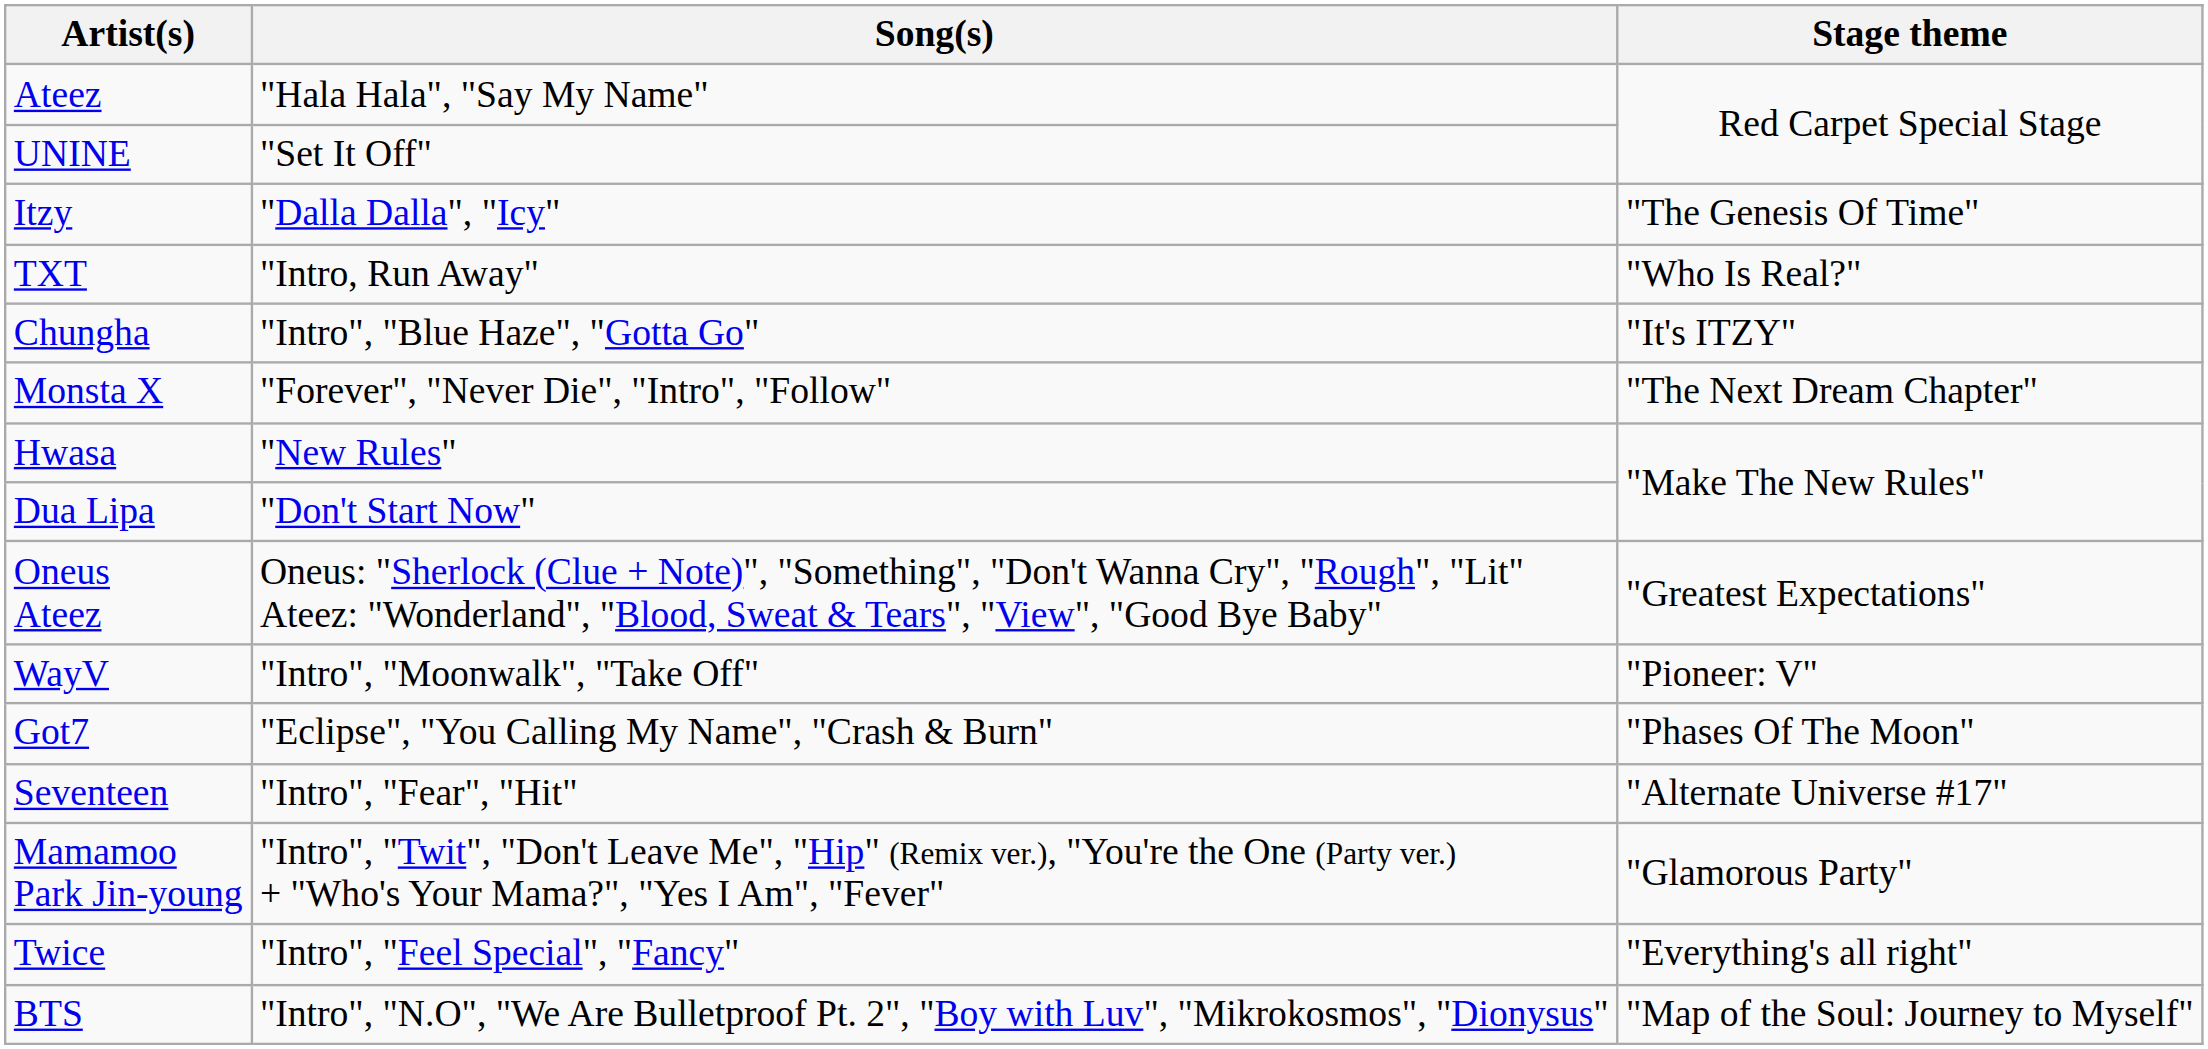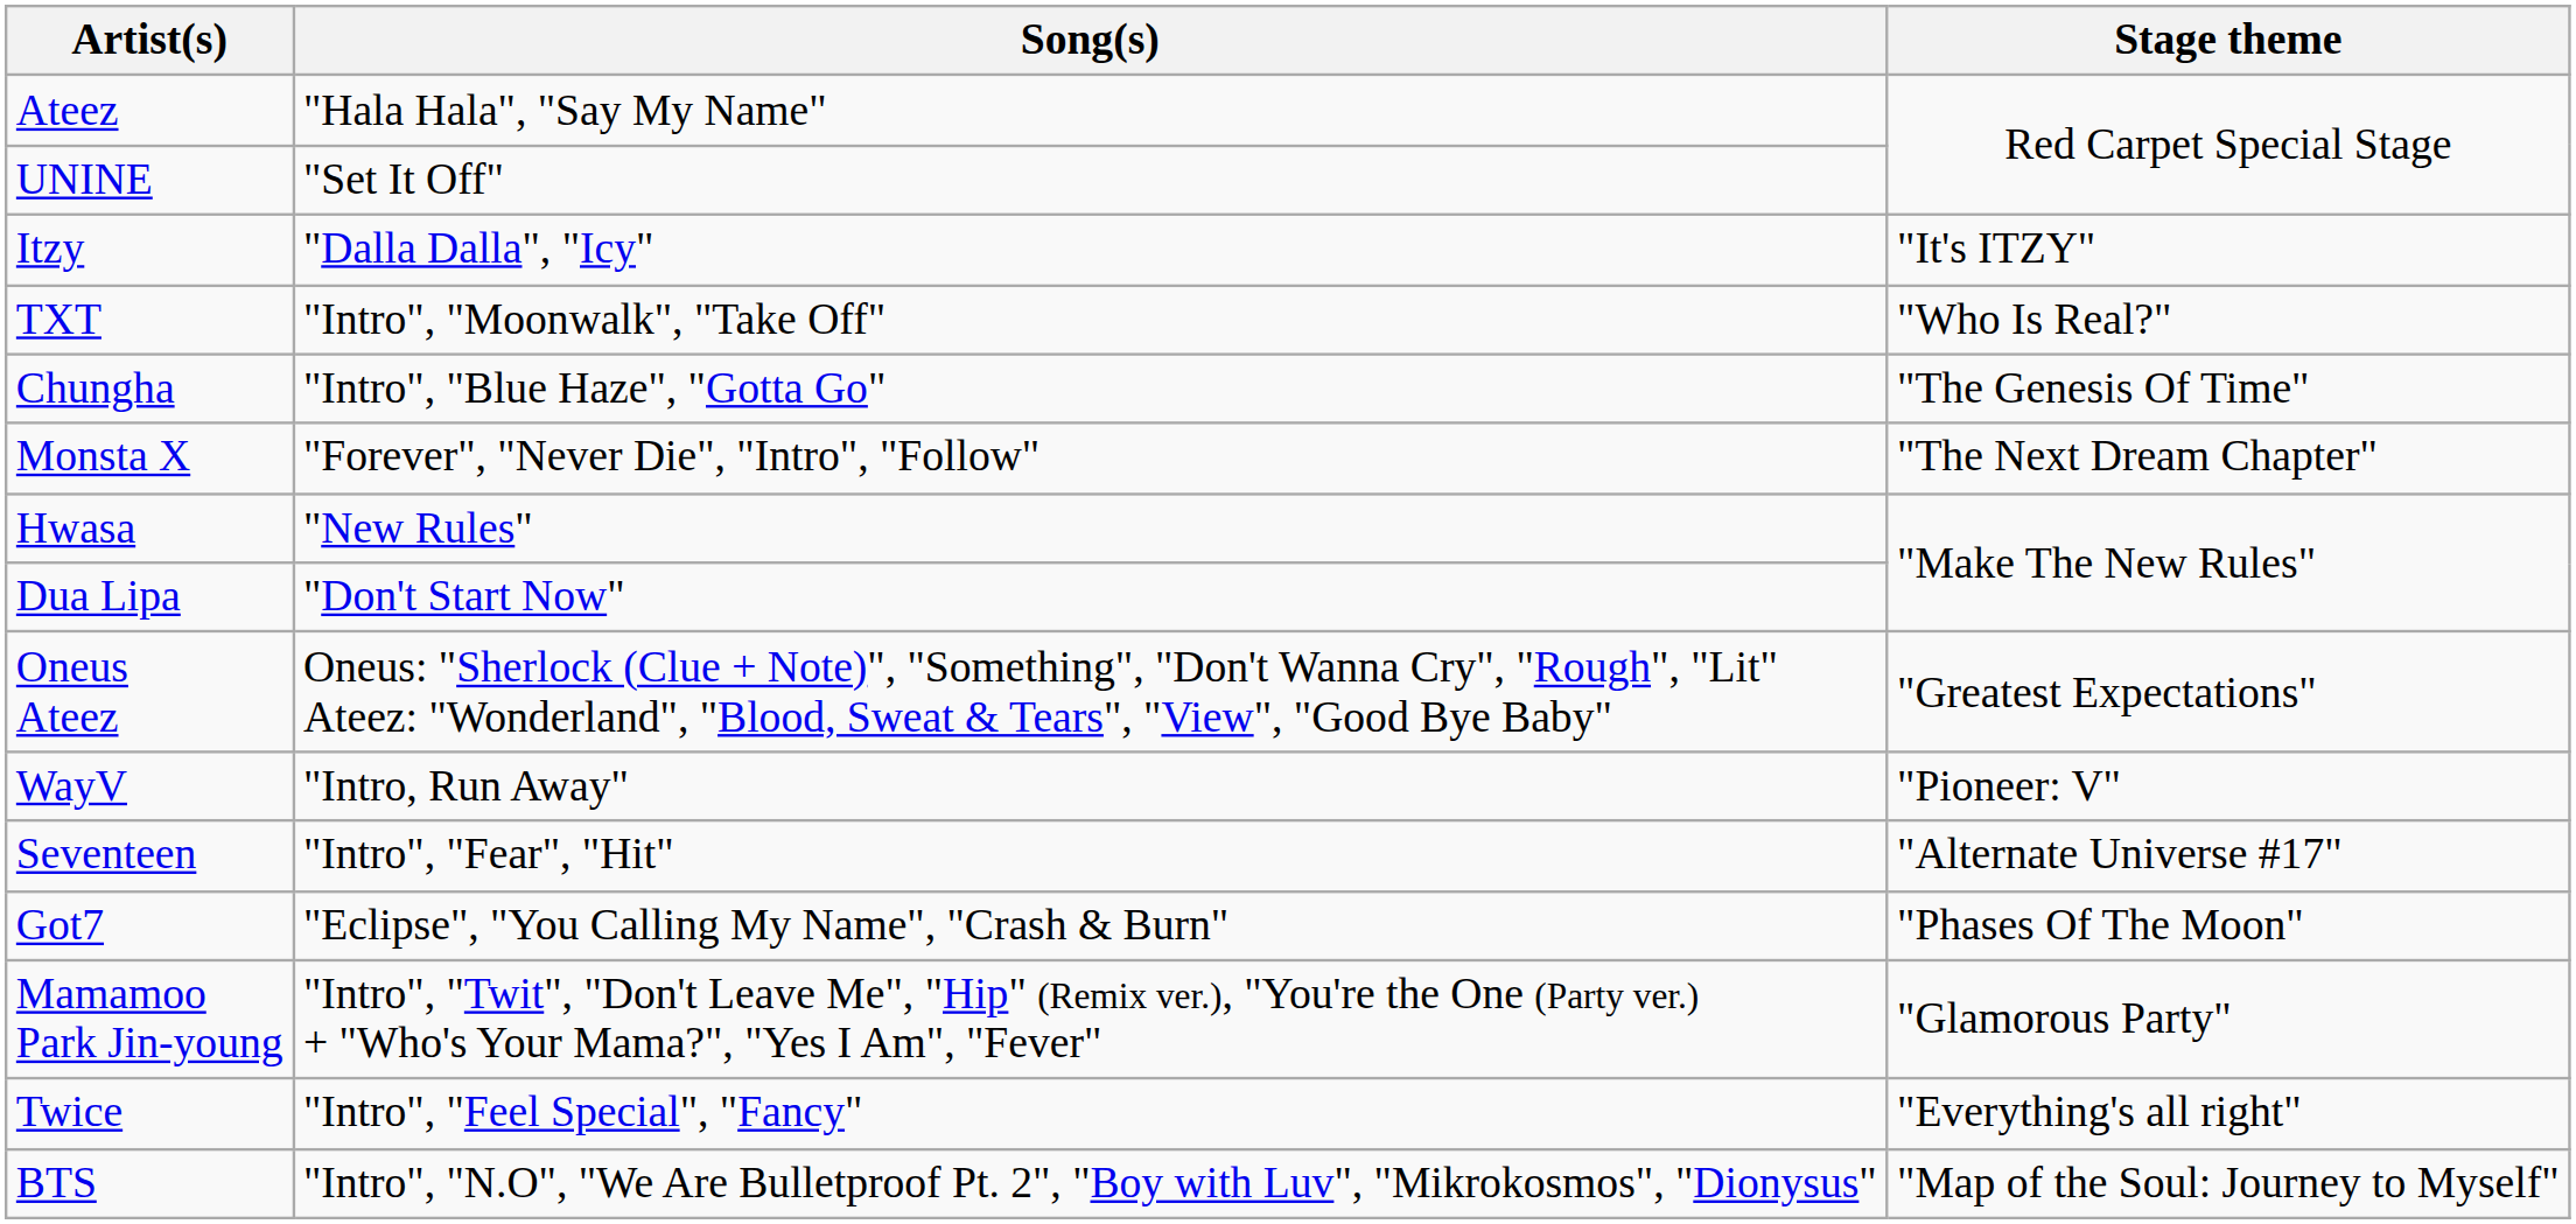Itzy | Stage theme: "The Genesis Of Time" -> "It's ITZY"
TXT | Song(s): "Intro, Run Away" -> "Intro", "Moonwalk", "Take Off"
Chungha | Stage theme: "It's ITZY" -> "The Genesis Of Time"
WayV | Song(s): "Intro", "Moonwalk", "Take Off" -> "Intro, Run Away"
rows swapped: Got7 <-> Seventeen
